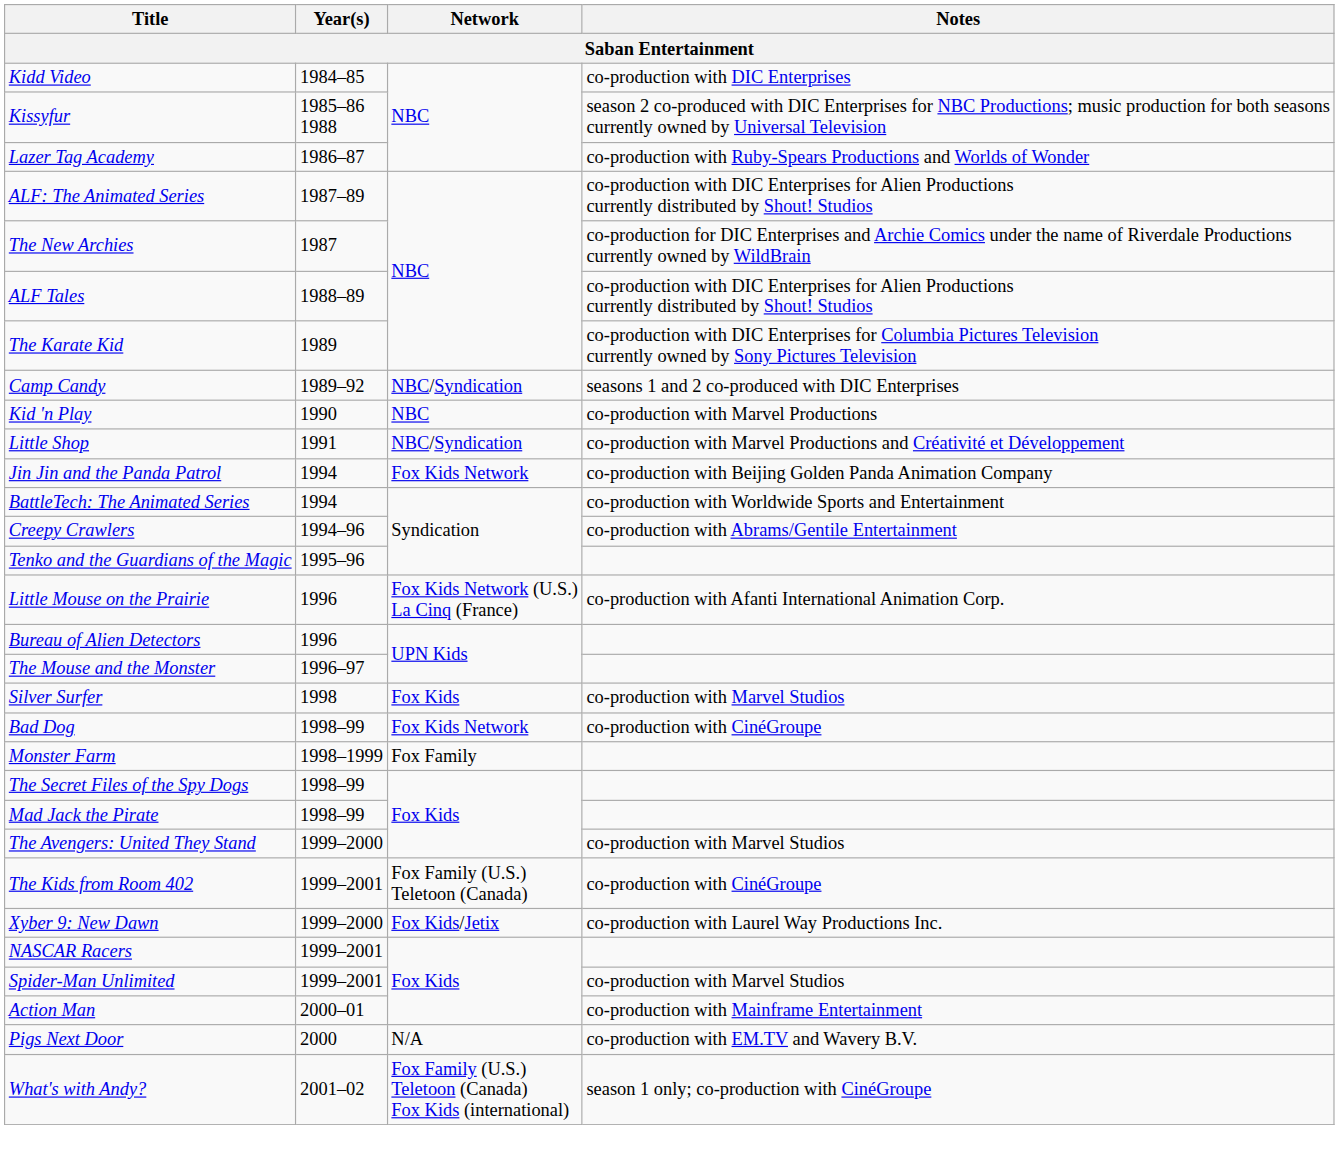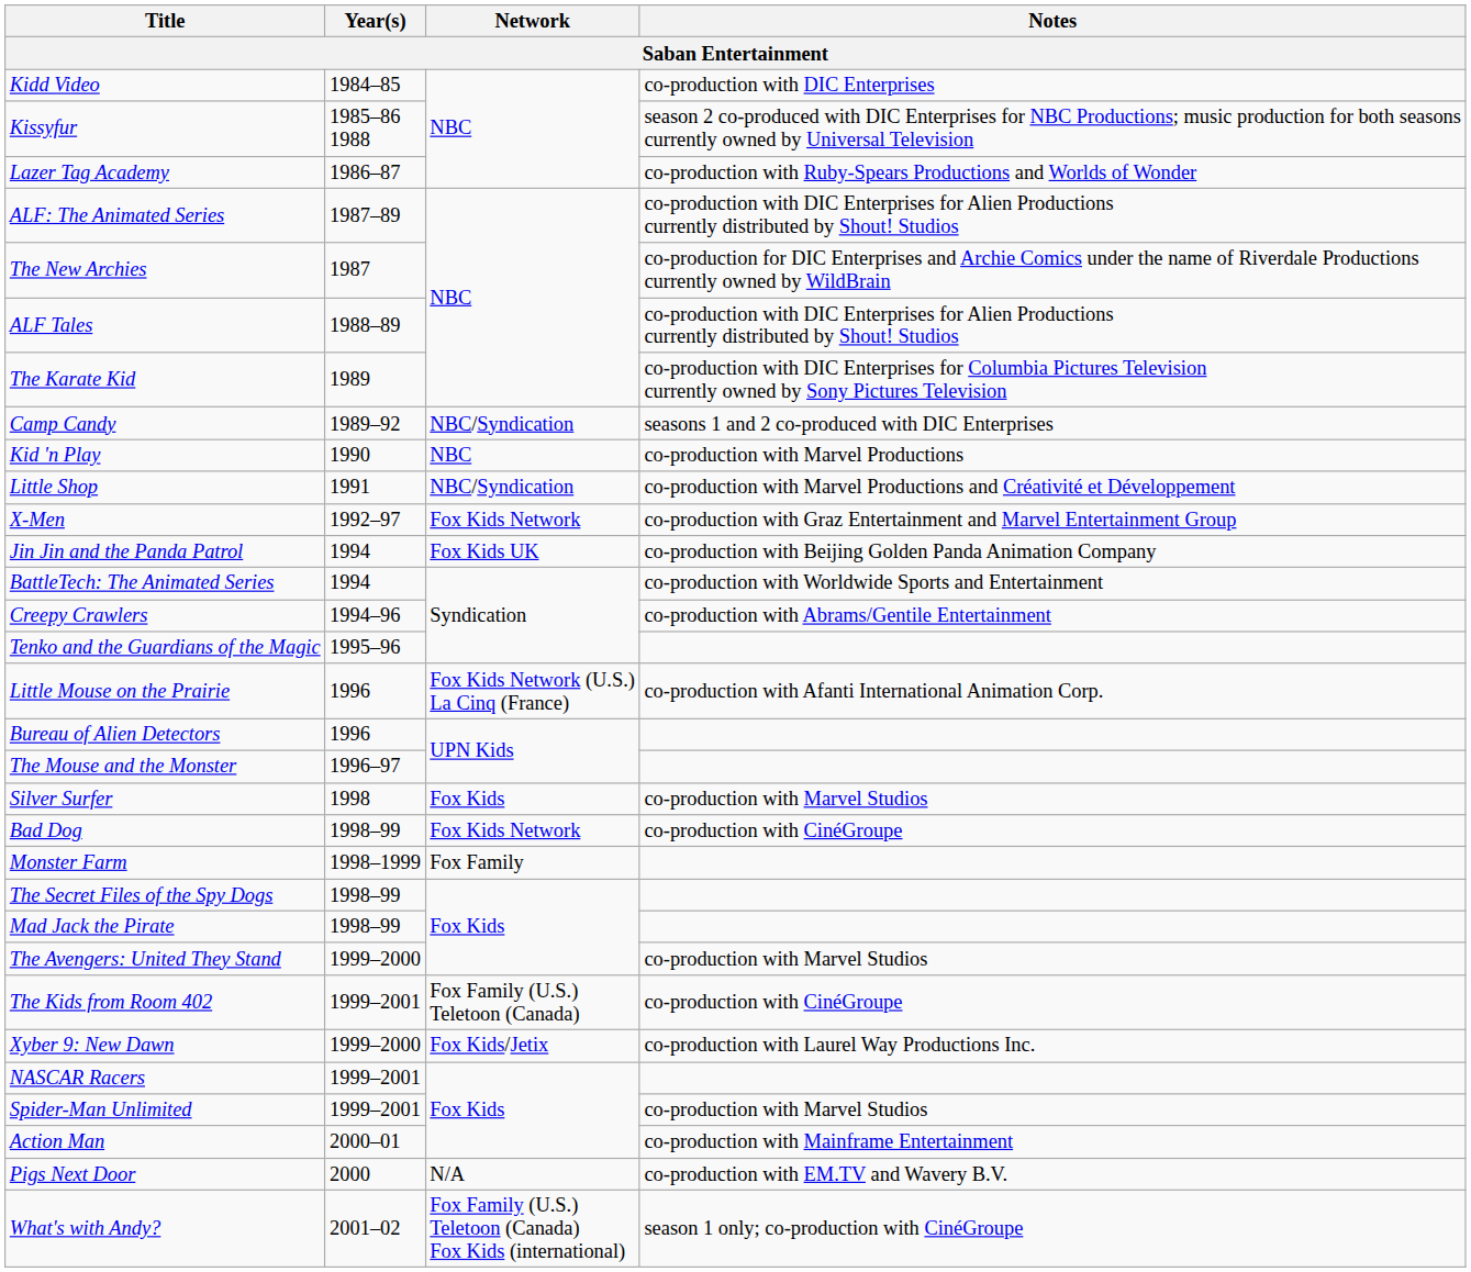+ row: X-Men | 1992–97 | Fox Kids Network | co-production with Graz Entertainment and Marvel Entertainment Group
Jin Jin and the Panda Patrol | Network: Fox Kids Network -> Fox Kids UK
